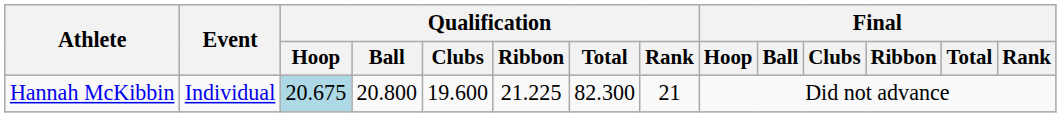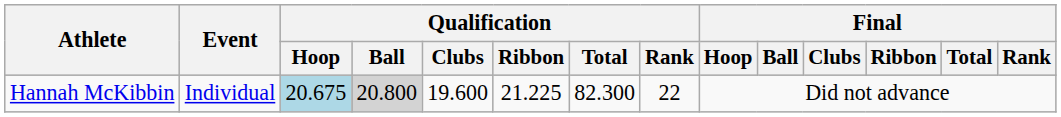Hannah McKibbin | Qualification / Ball: no background -> lightgrey background
Hannah McKibbin | Qualification / Rank: 21 -> 22
